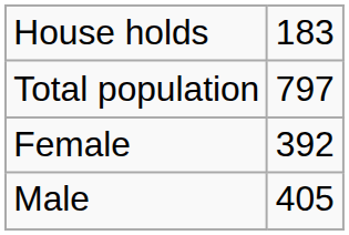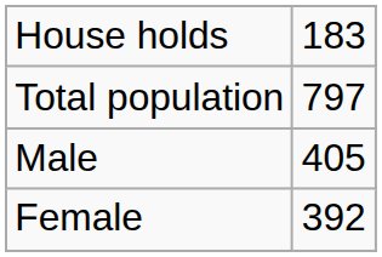rows swapped: Male <-> Female
